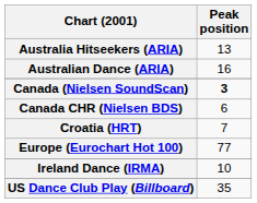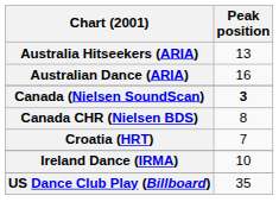Canada CHR (Nielsen BDS) | Peak position: 6 -> 8
- row: Europe (Eurochart Hot 100) | 77
